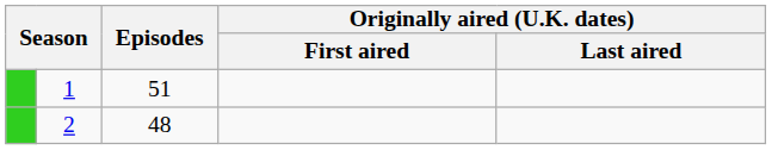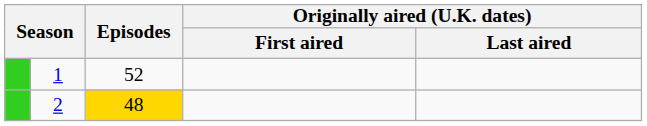1 | Episodes: 51 -> 52
2 | Episodes: no background -> gold background
